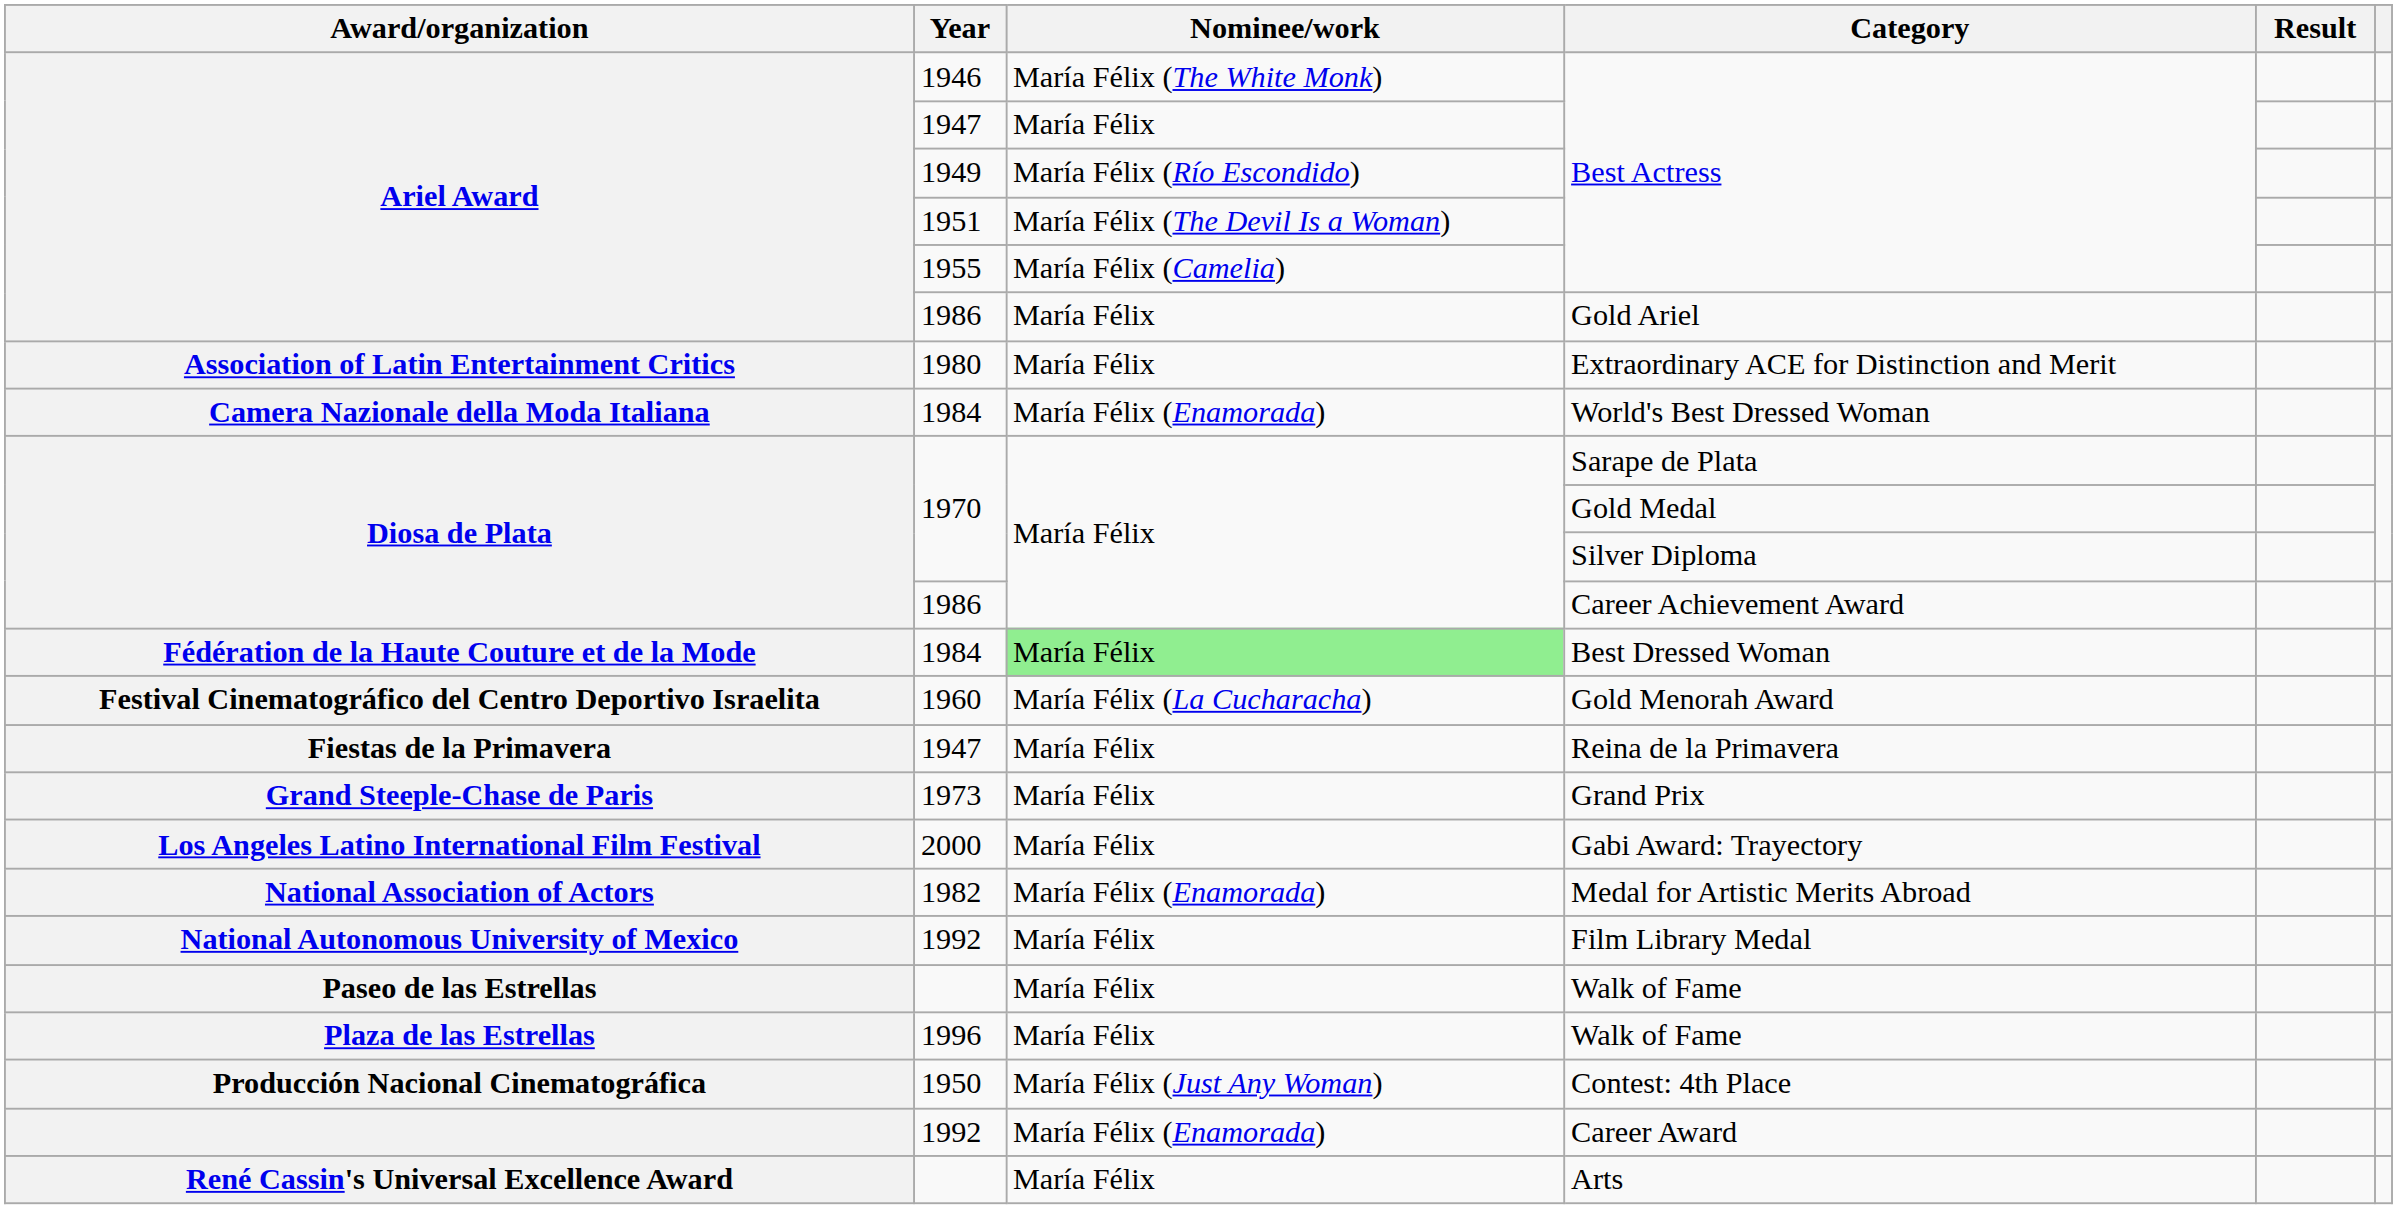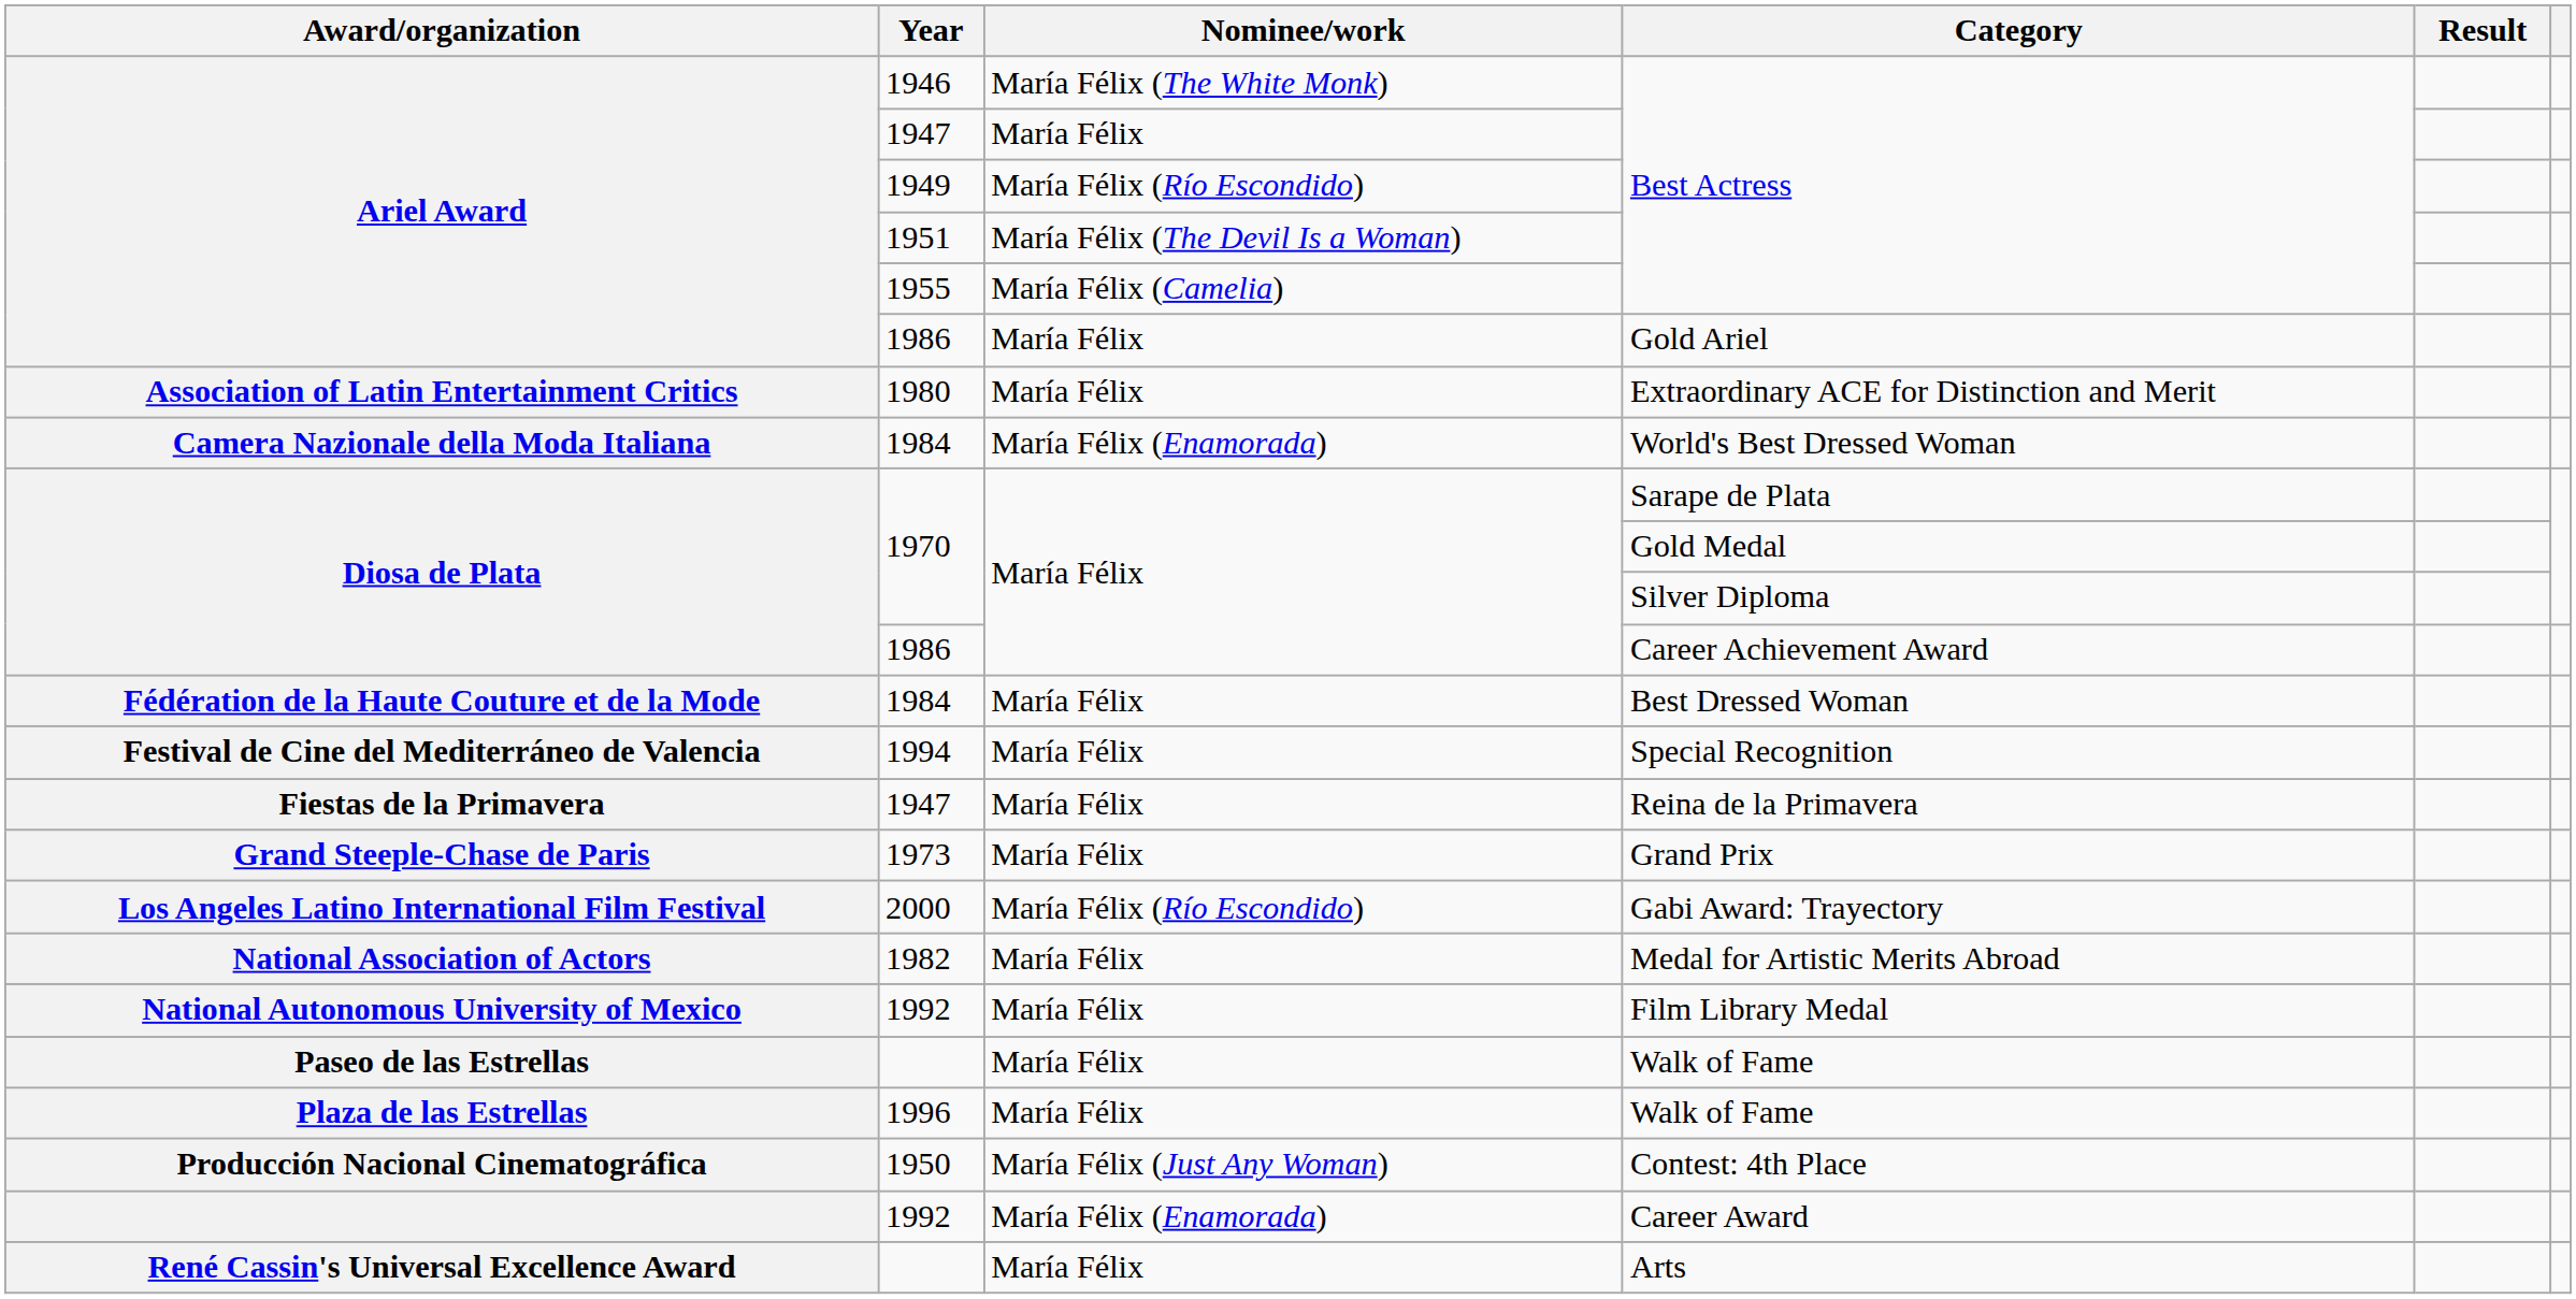Best Dressed Woman | Nominee/work: lightgreen background -> no background
- row: Festival Cinematográfico del Centro Deportivo Israelita | 1960 | María Félix (La Cucharacha) | Gold Menorah Award
+ row: Festival de Cine del Mediterráneo de Valencia | 1994 | María Félix | Special Recognition
Gabi Award: Trayectory | Nominee/work: María Félix -> María Félix (Río Escondido)
Medal for Artistic Merits Abroad | Nominee/work: María Félix (Enamorada) -> María Félix
